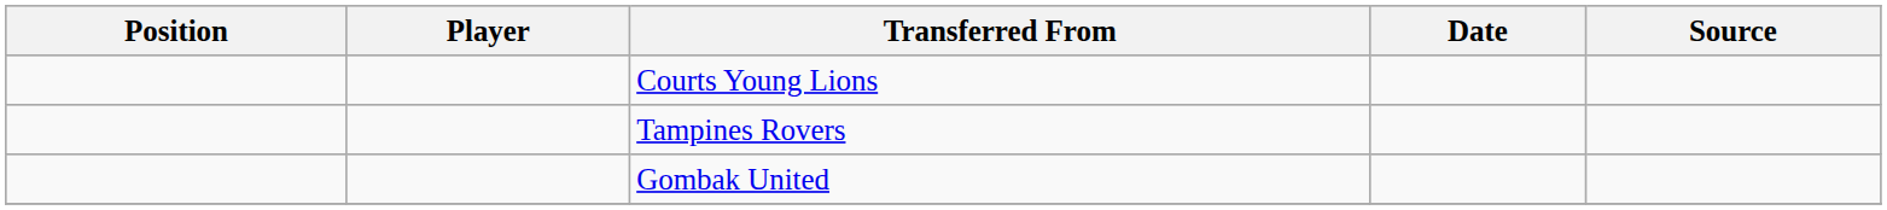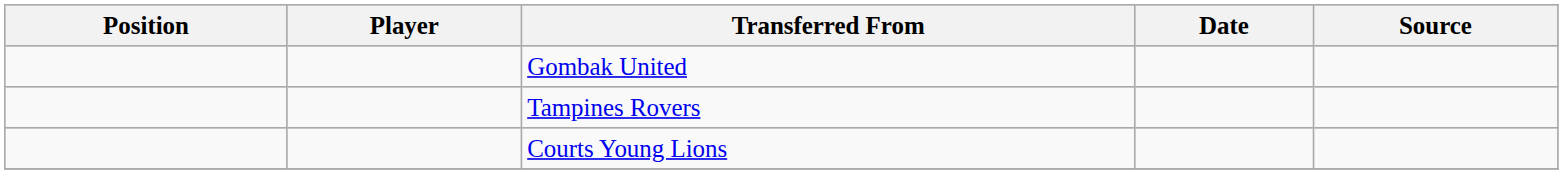rows swapped: Gombak United <-> Courts Young Lions
